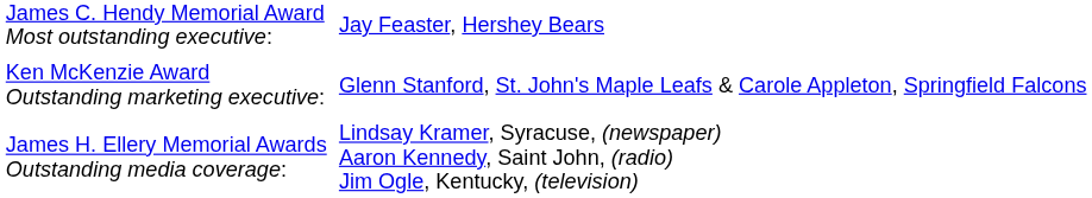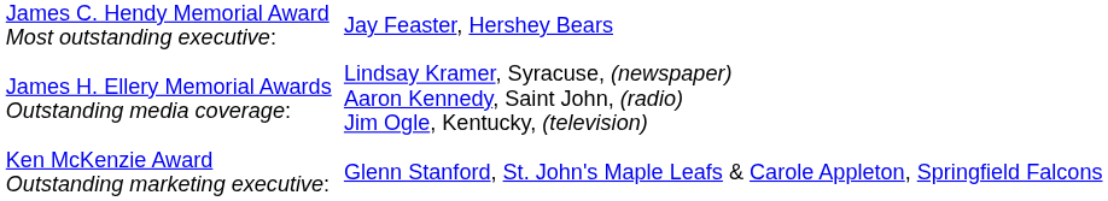rows swapped: James H. Ellery Memorial Awards Outstanding media coverage: <-> Ken McKenzie Award Outstanding marketing executive:
